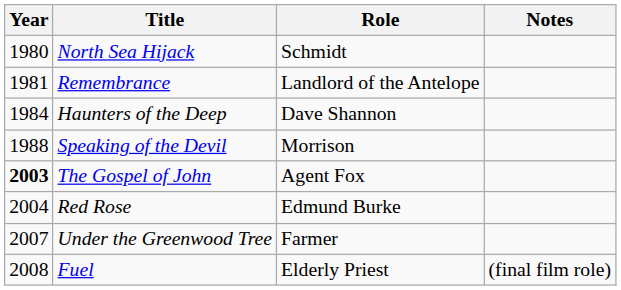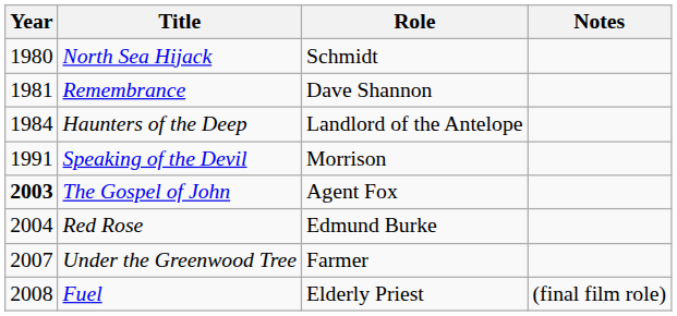Remembrance | Role: Landlord of the Antelope -> Dave Shannon
Haunters of the Deep | Role: Dave Shannon -> Landlord of the Antelope
Speaking of the Devil | Year: 1988 -> 1991
